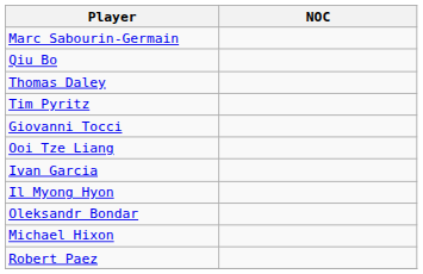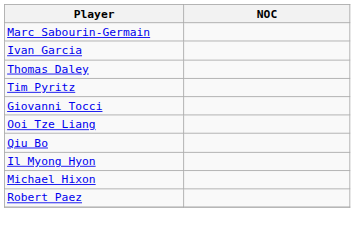rows swapped: Qiu Bo <-> Ivan Garcia
- row: Oleksandr Bondar
